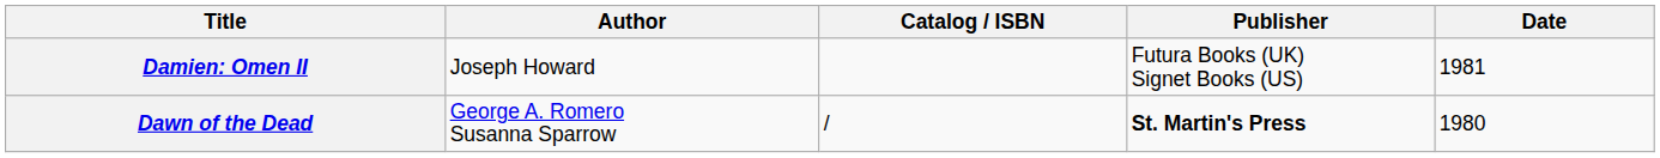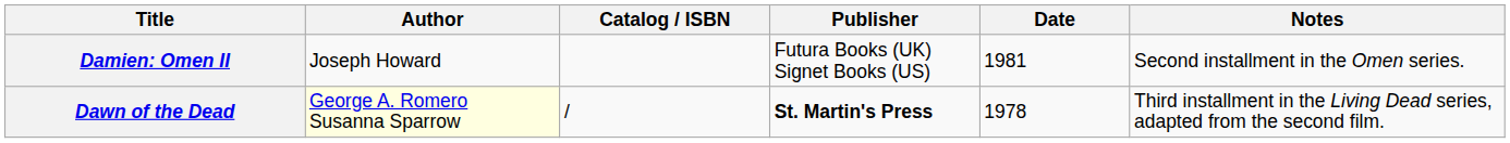+ column: Notes | Second installment in the Omen series. | Third installment in the Living Dead series, adapted from the second film.
Dawn of the Dead | Author: no background -> lightyellow background
Dawn of the Dead | Date: 1980 -> 1978
